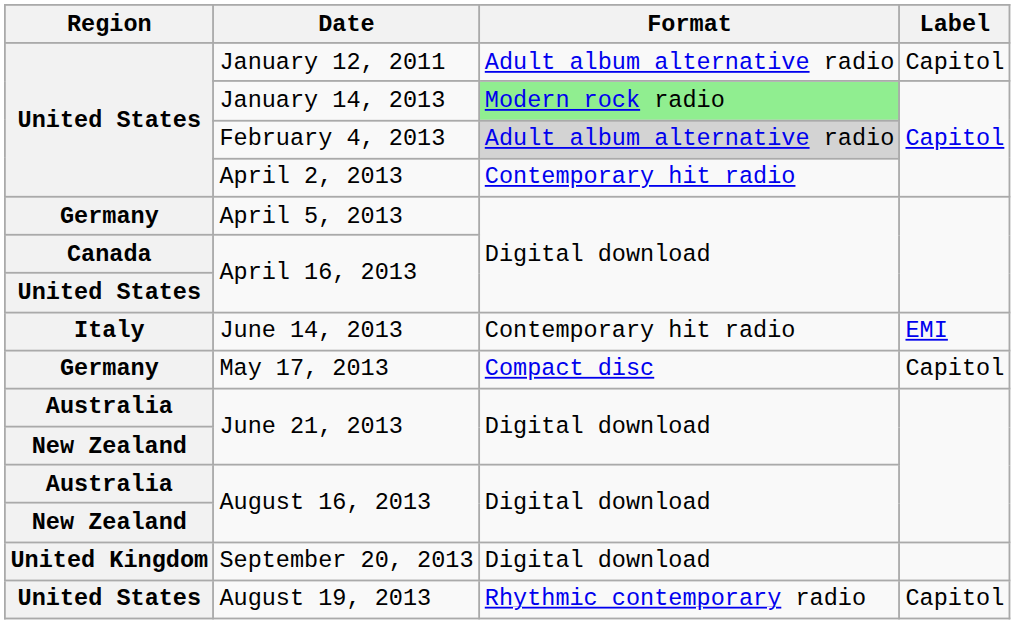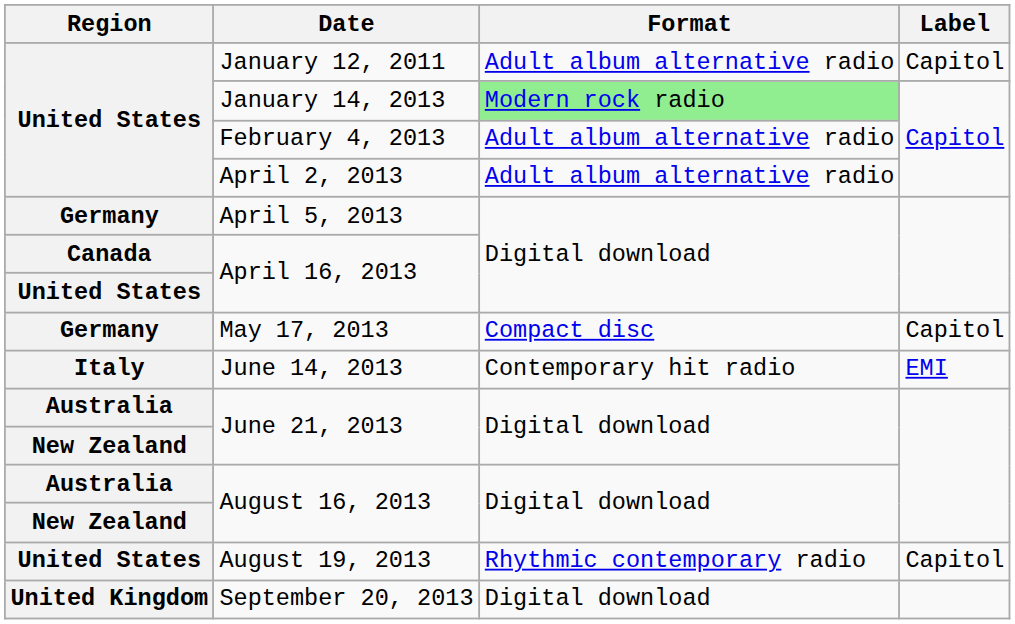February 4, 2013 | Format: lightgrey background -> no background
April 2, 2013 | Format: Contemporary hit radio -> Adult album alternative radio
rows swapped: May 17, 2013 <-> June 14, 2013
rows swapped: August 19, 2013 <-> September 20, 2013
